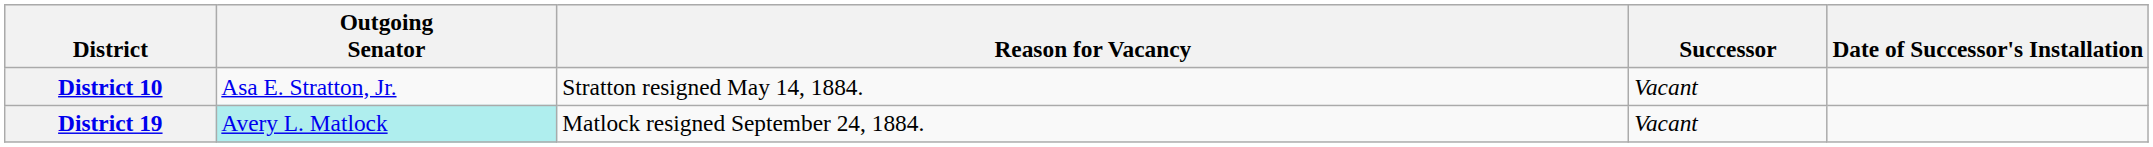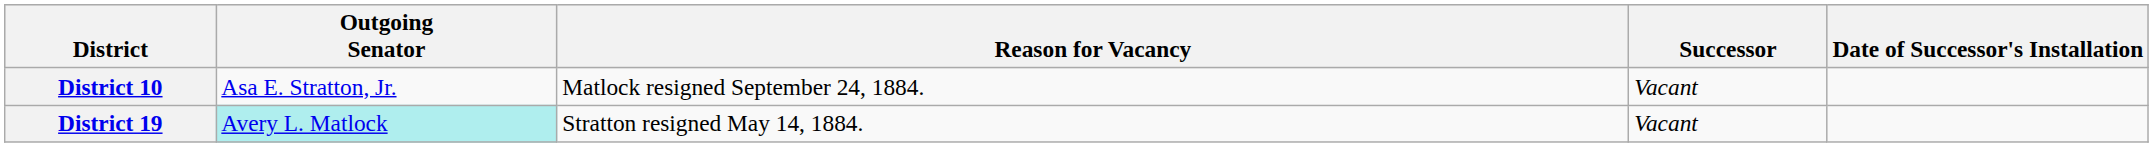District 10 | Reason for Vacancy: Stratton resigned May 14, 1884. -> Matlock resigned September 24, 1884.
District 19 | Reason for Vacancy: Matlock resigned September 24, 1884. -> Stratton resigned May 14, 1884.
